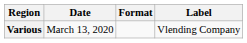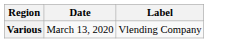- column: Format
